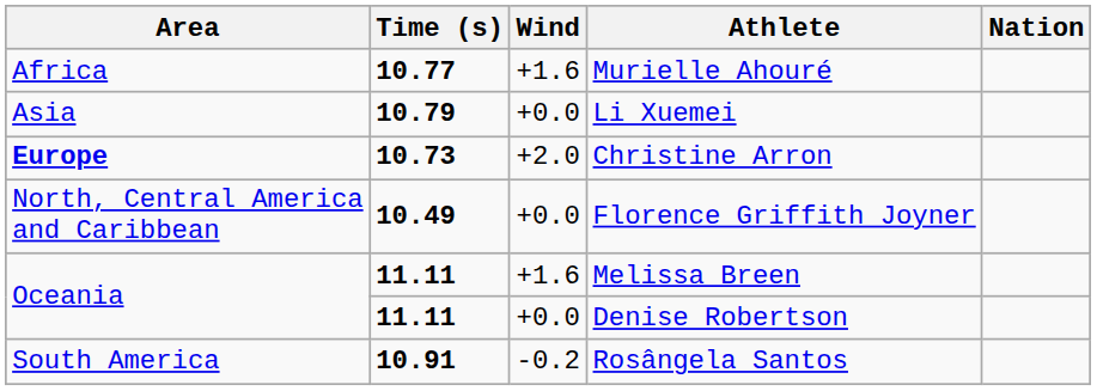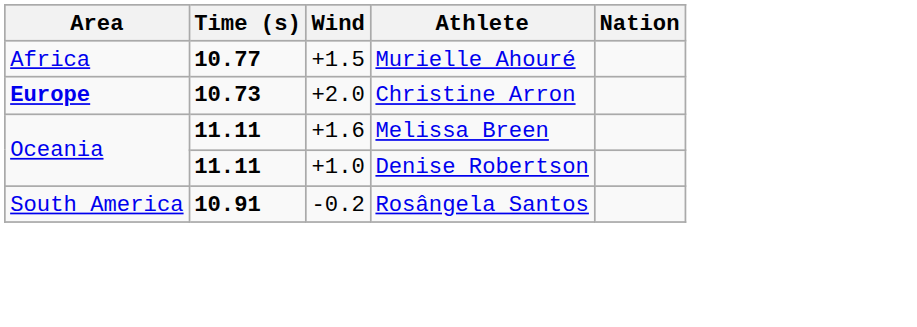Murielle Ahouré | Wind: +1.6 -> +1.5
- row: Asia | 10.79 | +0.0 | Li Xuemei
- row: North, Central America and Caribbean | 10.49 | +0.0 | Florence Griffith Joyner
Denise Robertson | Wind: +0.0 -> +1.0
